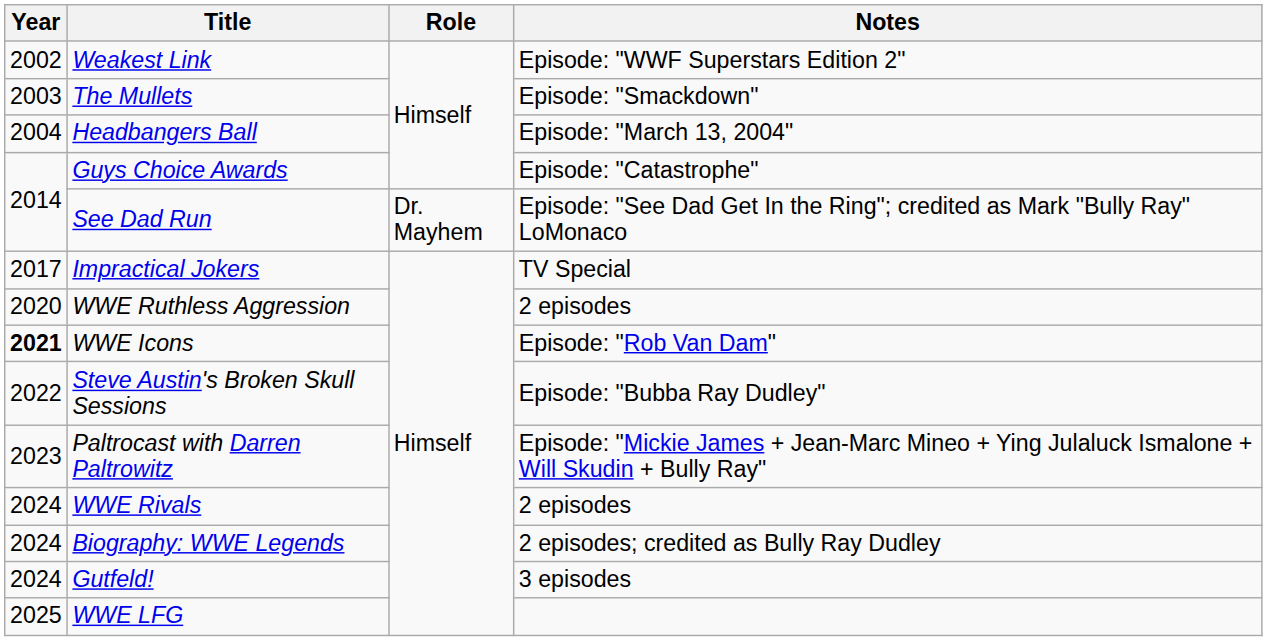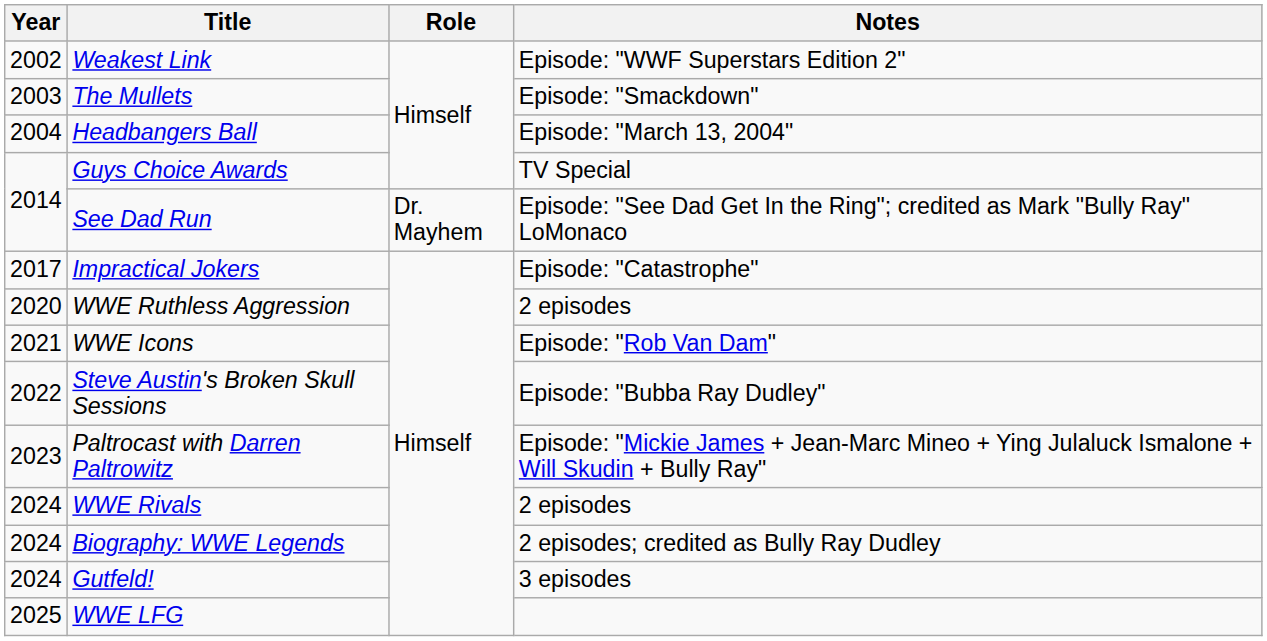Guys Choice Awards | Notes: Episode: "Catastrophe" -> TV Special
Impractical Jokers | Notes: TV Special -> Episode: "Catastrophe"
WWE Icons | Year: bold -> normal
